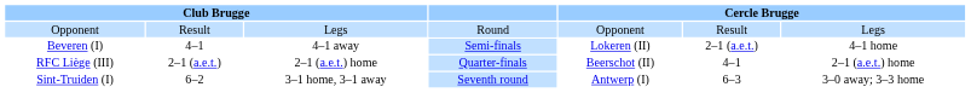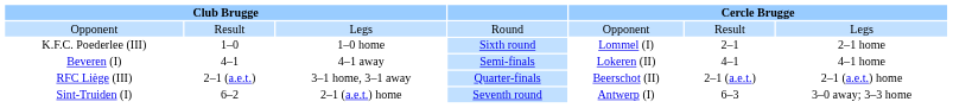+ row: K.F.C. Poederlee (III) | 1–0 | 1–0 home | Sixth round | Lommel (I) | 2–1 | 2–1 home
Beveren (I) | column 6: 2–1 (a.e.t.) -> 4–1
RFC Liège (III) | column 3: 2–1 (a.e.t.) home -> 3–1 home, 3–1 away
RFC Liège (III) | column 6: 4–1 -> 2–1 (a.e.t.)
Sint-Truiden (I) | column 3: 3–1 home, 3–1 away -> 2–1 (a.e.t.) home
